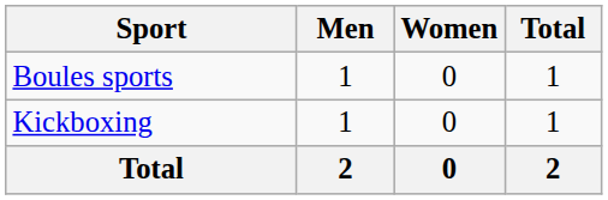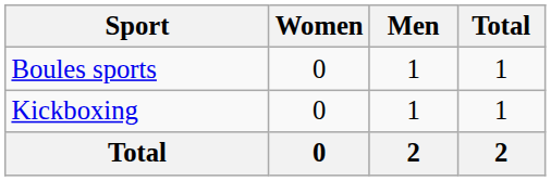columns swapped: Men <-> Women
